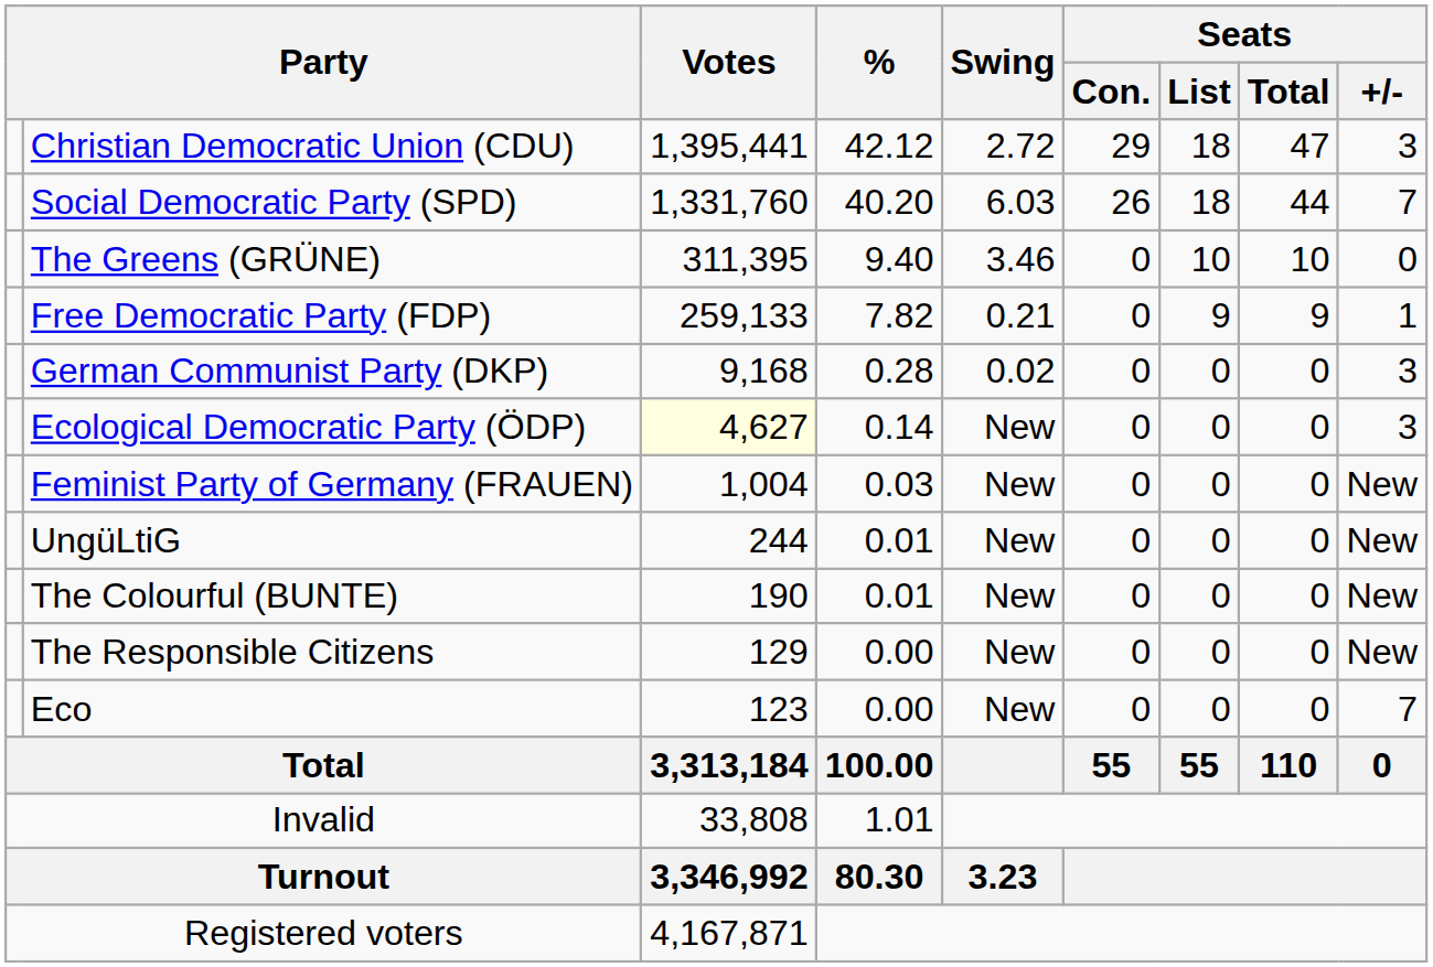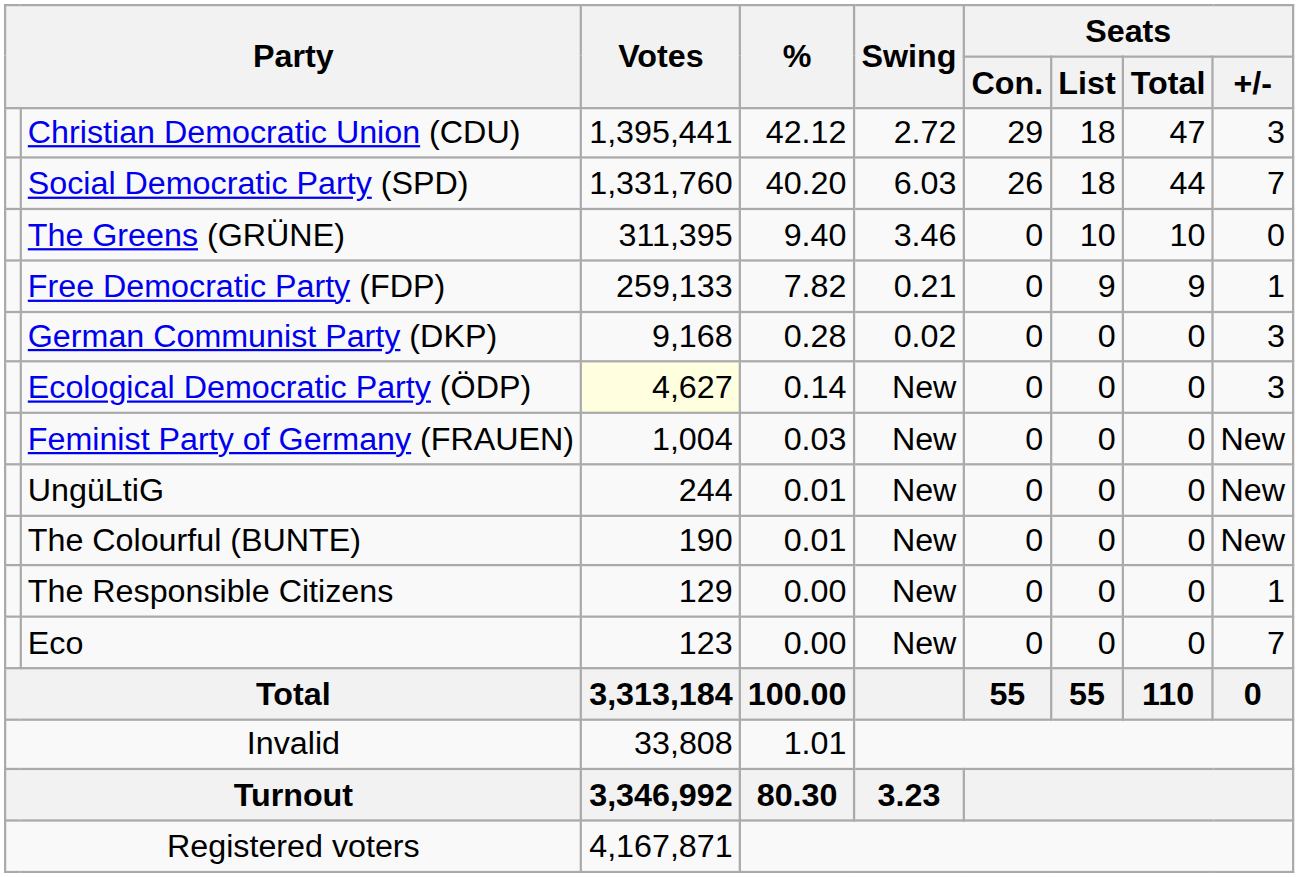The Responsible Citizens | Seats / +/-: New -> 1
